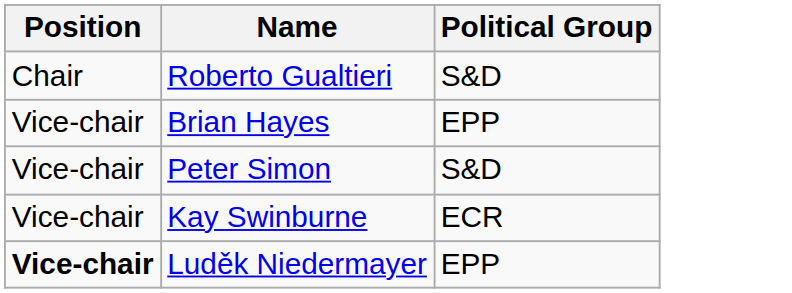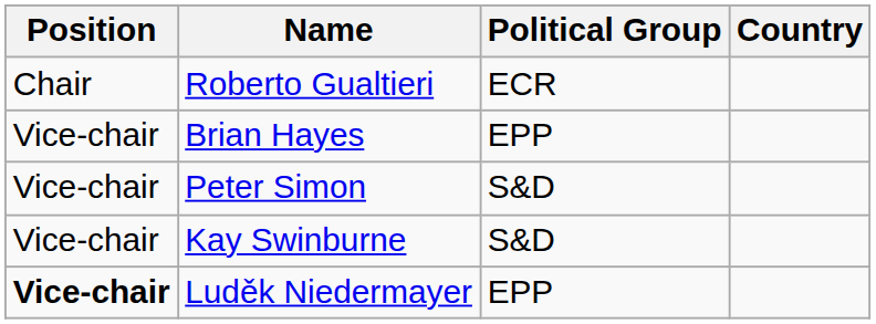+ column: Country
Roberto Gualtieri | Political Group: S&D -> ECR
Kay Swinburne | Political Group: ECR -> S&D
